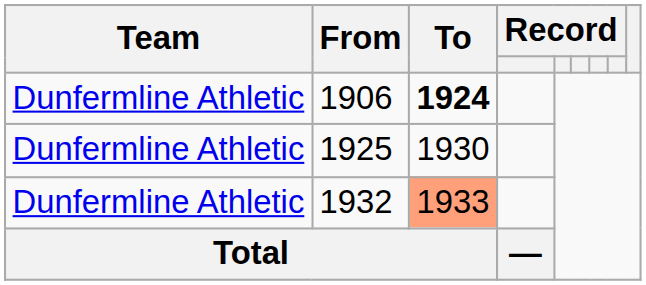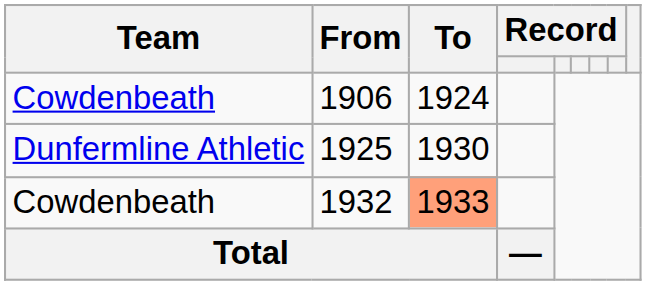1906 | Team: Dunfermline Athletic -> Cowdenbeath
1906 | To: bold -> normal
1932 | Team: Dunfermline Athletic -> Cowdenbeath
